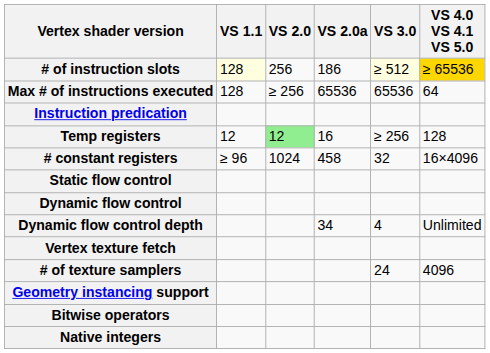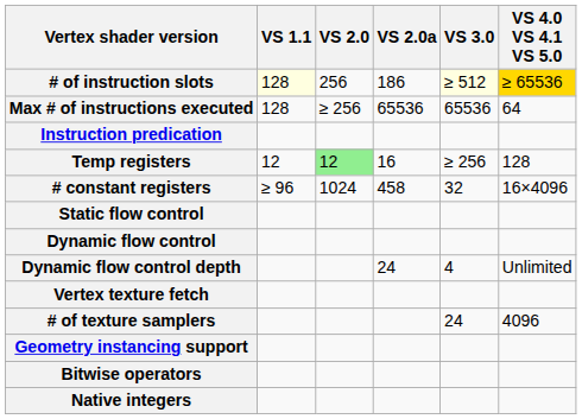Dynamic flow control depth | VS 2.0a: 34 -> 24
